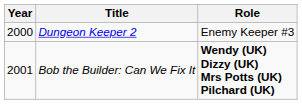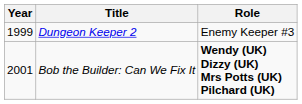Dungeon Keeper 2 | Year: 2000 -> 1999
